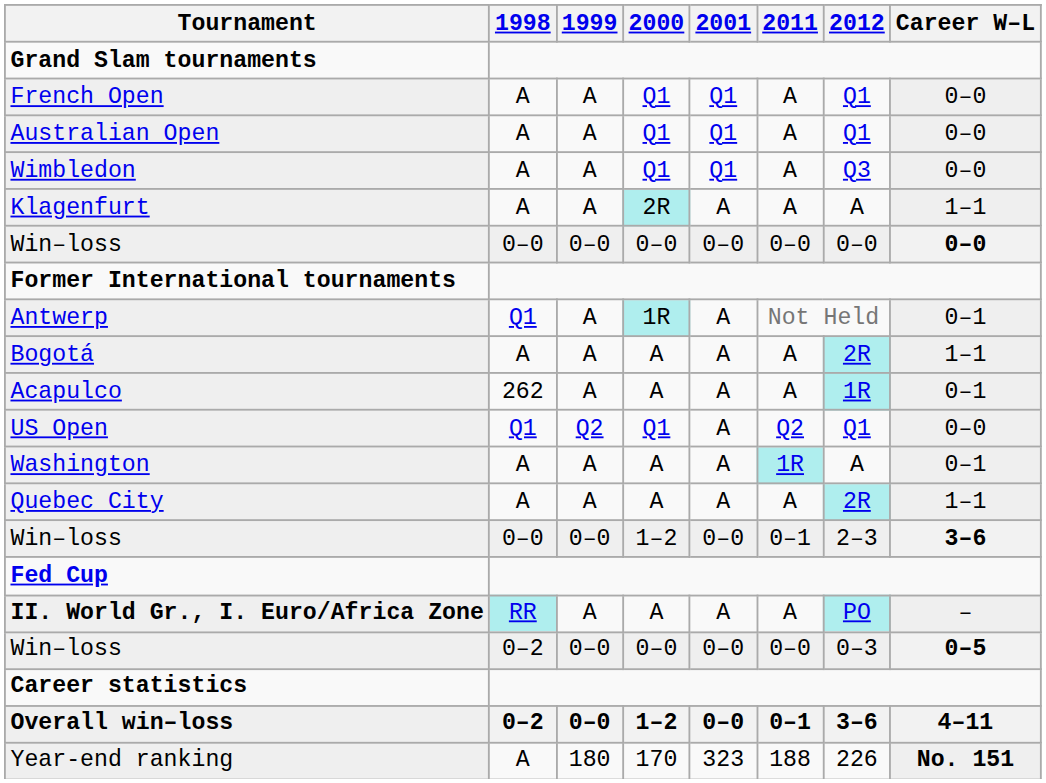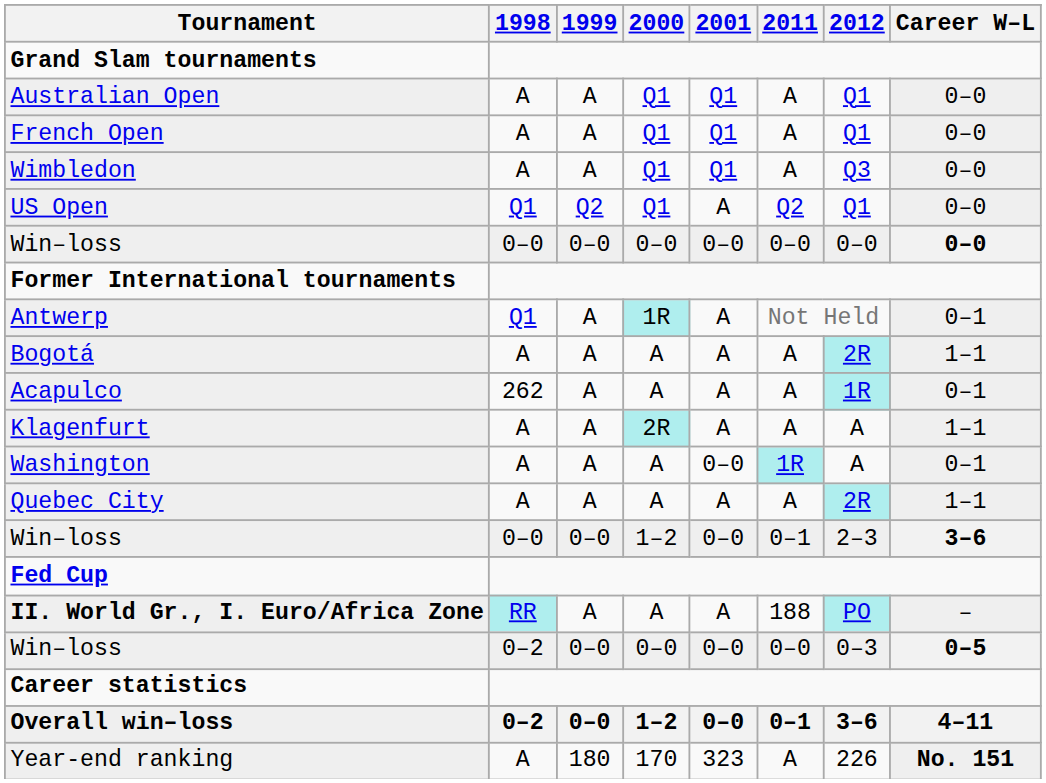rows swapped: Australian Open <-> French Open
rows swapped: US Open <-> Klagenfurt
Washington | 2001: A -> 0–0
II. World Gr., I. Euro/Africa Zone | 2011: A -> 188
Year-end ranking | 2011: 188 -> A
